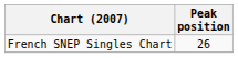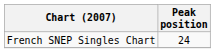French SNEP Singles Chart | Peak position: 26 -> 24
